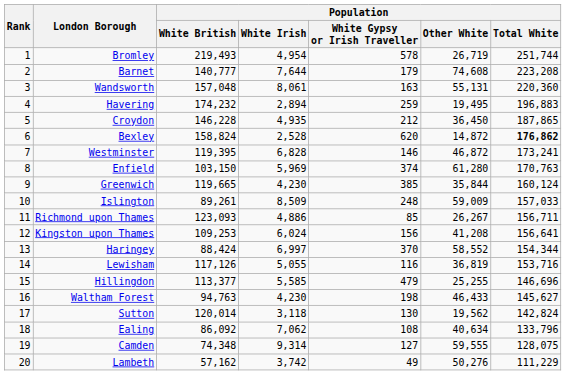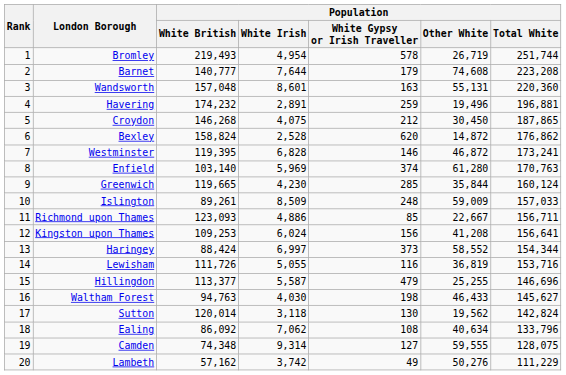Wandsworth | Population / White Irish: 8,061 -> 8,601
Havering | Population / White Irish: 2,894 -> 2,891
Havering | Population / Other White: 19,495 -> 19,496
Havering | Population / Total White: 196,883 -> 196,881
Croydon | Population / White British: 146,228 -> 146,268
Croydon | Population / White Irish: 4,935 -> 4,075
Croydon | Population / Other White: 36,450 -> 30,450
Bexley | Population / Total White: bold -> normal
Enfield | Population / White British: 103,150 -> 103,140
Greenwich | Population / White Gypsy or Irish Traveller: 385 -> 285
Richmond upon Thames | Population / Other White: 26,267 -> 22,667
Haringey | Population / White Gypsy or Irish Traveller: 370 -> 373
Lewisham | Population / White British: 117,126 -> 111,726
Hillingdon | Population / White Irish: 5,585 -> 5,587
Waltham Forest | Population / White Irish: 4,230 -> 4,030
